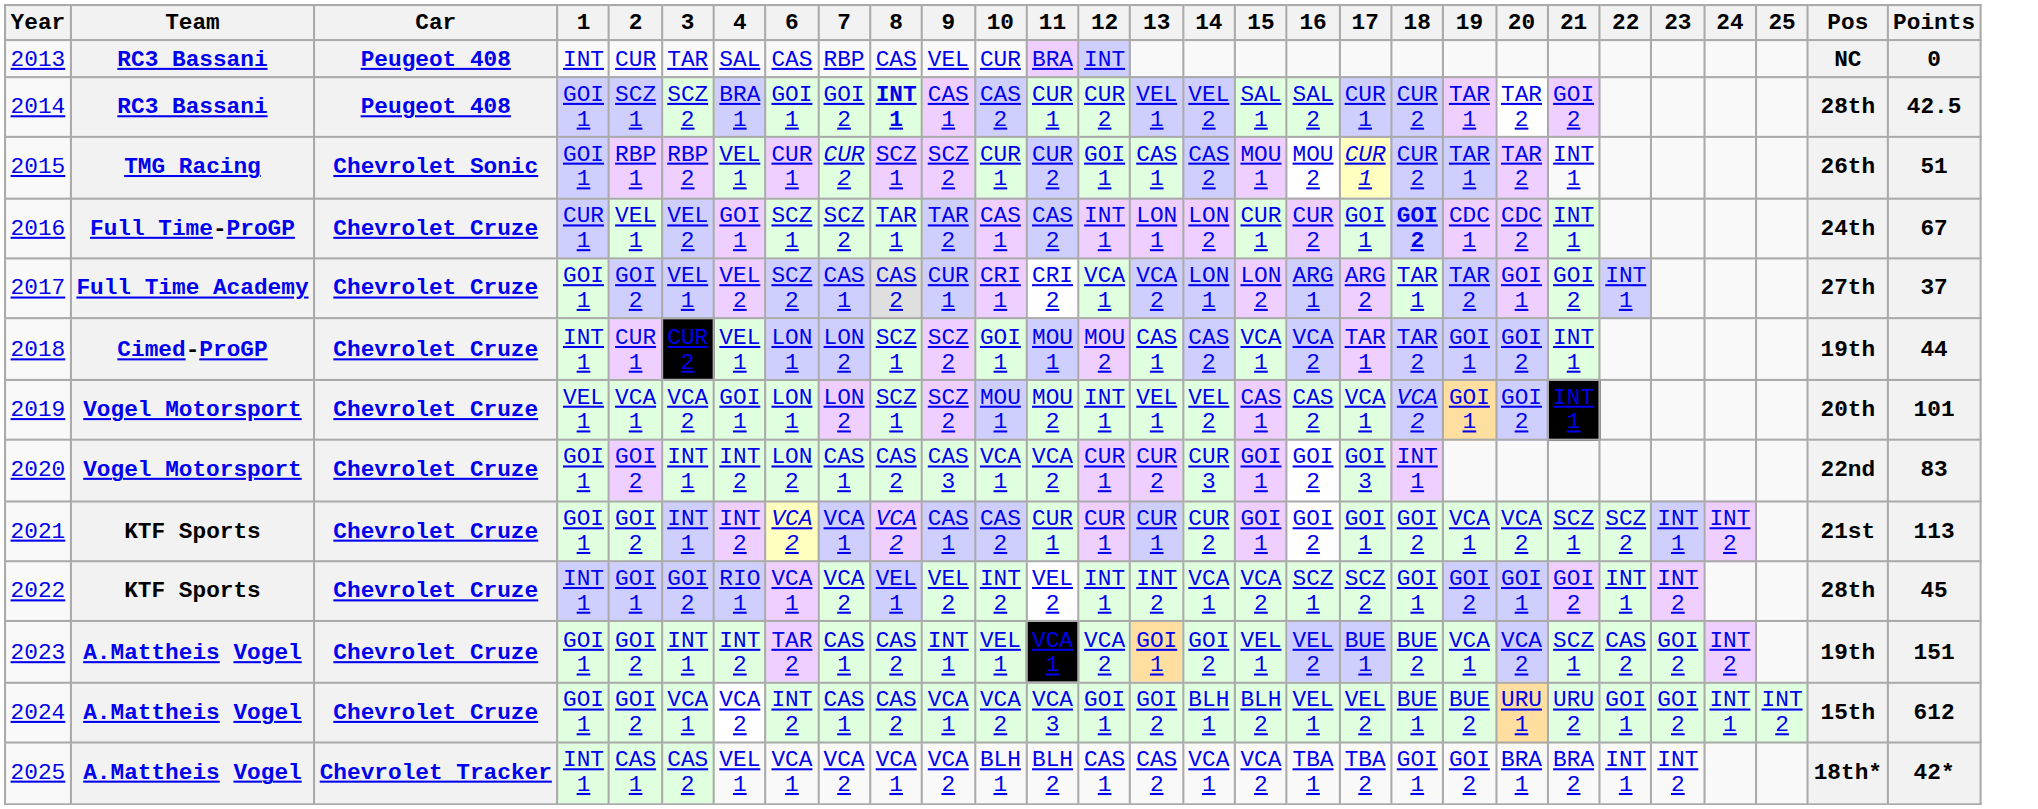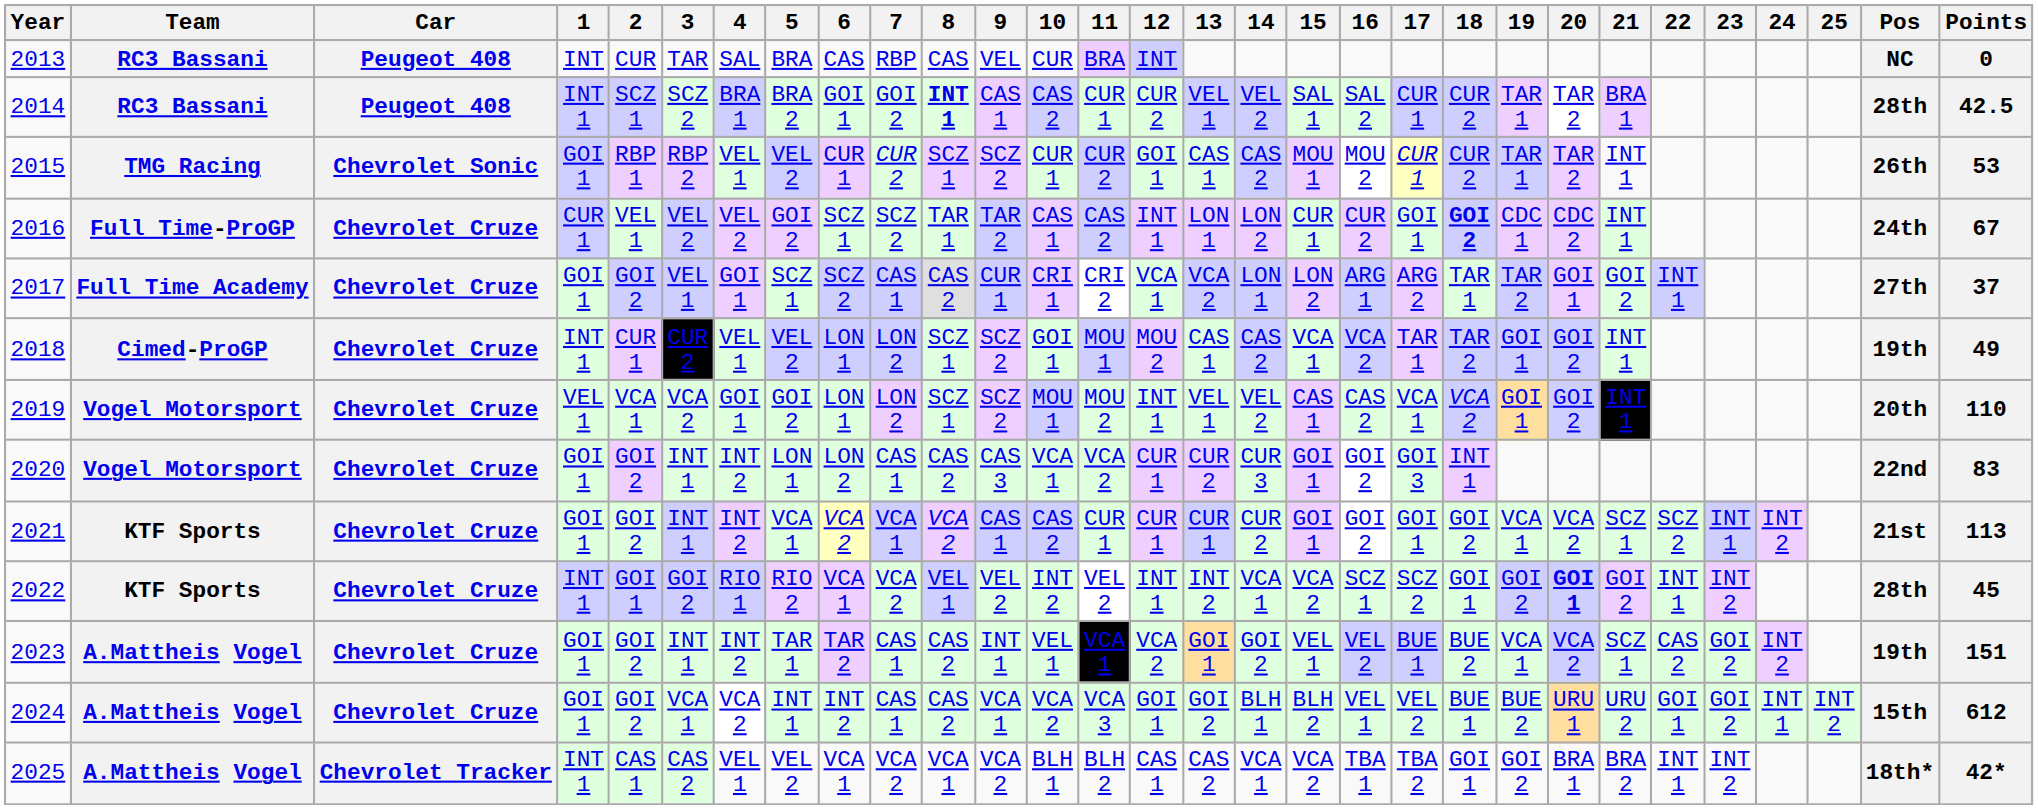+ column: 5 | BRA | BRA 2 | VEL 2 | GOI 2 | SCZ 1 | VEL 2 | GOI 2 | LON 1 | VCA 1 | RIO 2 | TAR 1 | INT 1 | VEL 2
2014 | 1: GOI 1 -> INT 1
2014 | 21: GOI 2 -> BRA 1
2015 | Points: 51 -> 53
2016 | 4: GOI 1 -> VEL 2
2017 | 4: VEL 2 -> GOI 1
2018 | Points: 44 -> 49
2019 | Points: 101 -> 110
2022 | 20: normal -> bold
